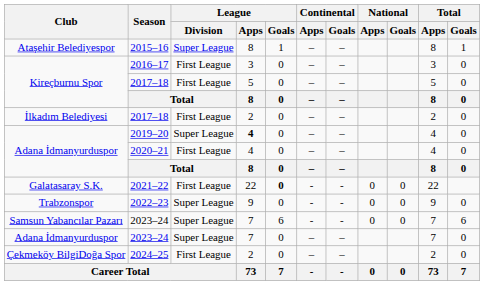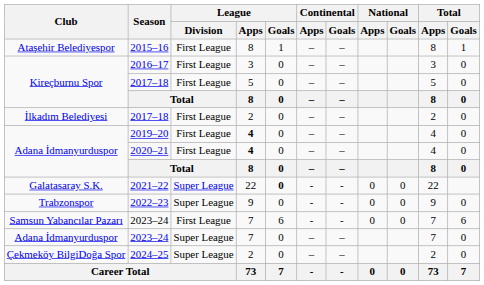2015–16 | League / Division: Super League -> First League
2019–20 | League / Division: Super League -> First League
2020–21 | League / Apps: normal -> bold
2021–22 | League / Division: First League -> Super League
Samsun Yabancılar Pazarı / 2023–24 | League / Division: Super League -> First League
2024–25 | League / Division: First League -> Super League
